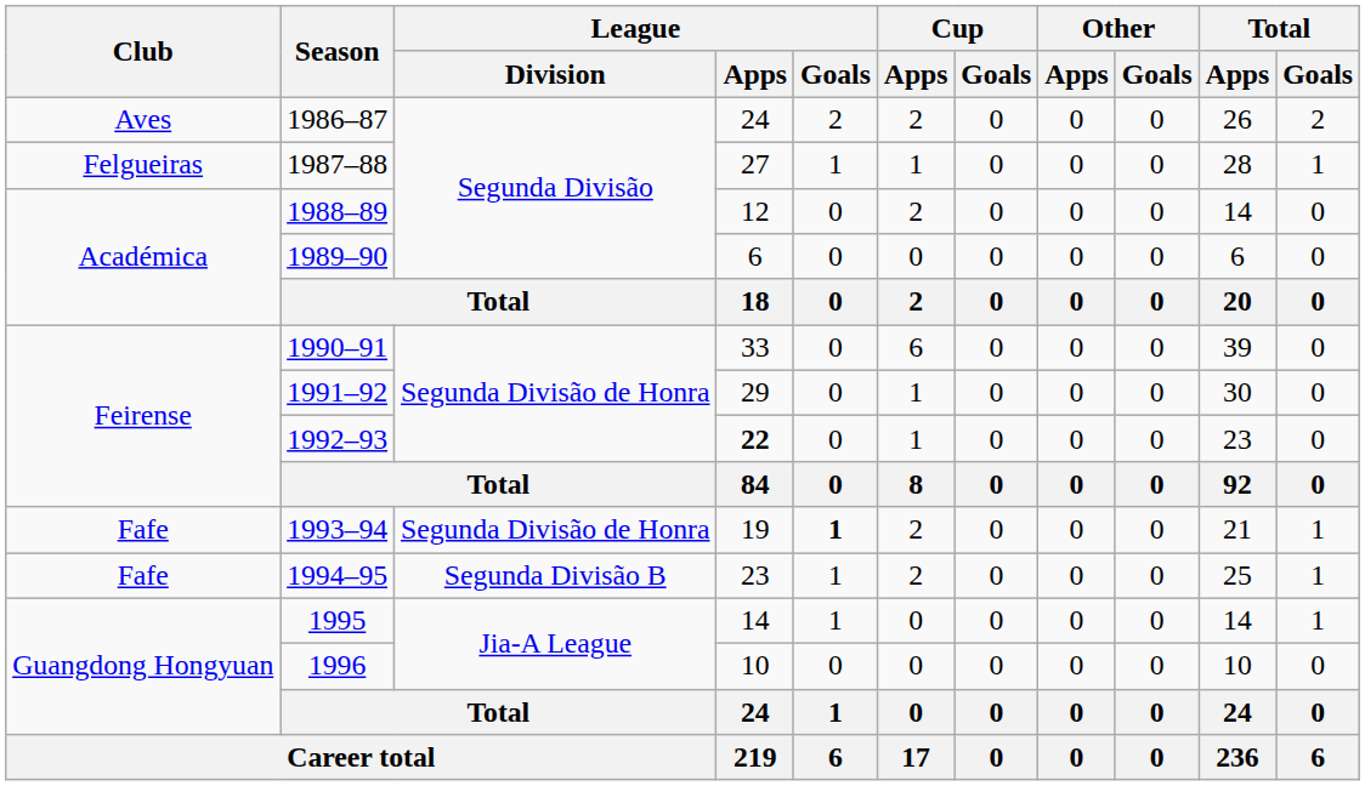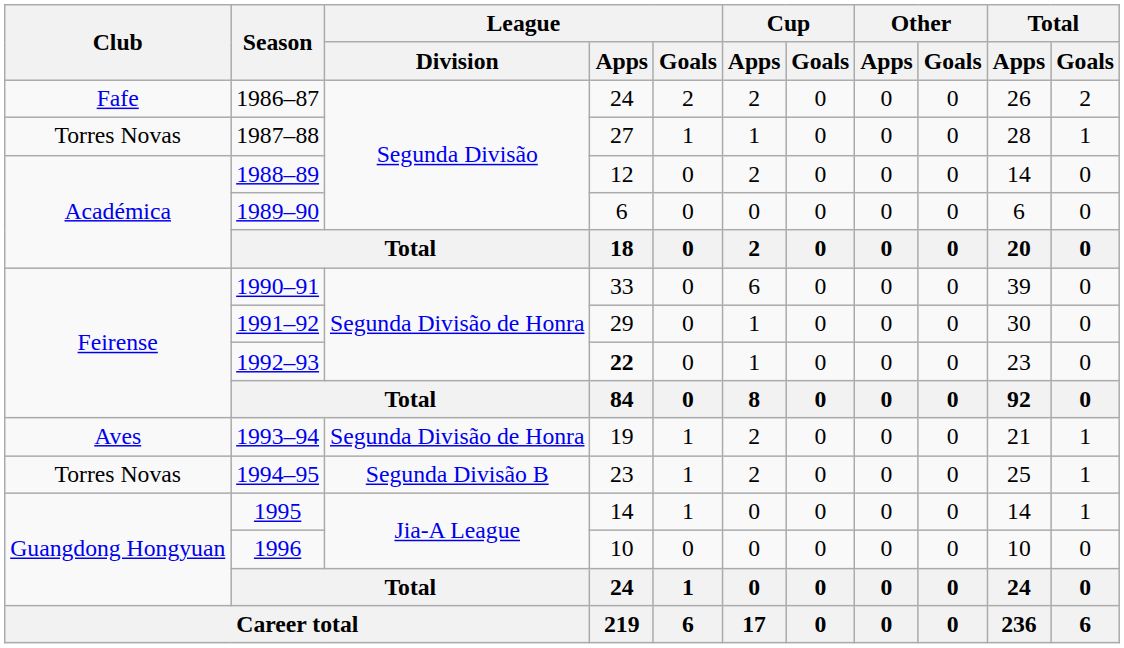1986–87 | Club: Aves -> Fafe
1987–88 | Club: Felgueiras -> Torres Novas
1993–94 | Club: Fafe -> Aves
1993–94 | League / Goals: bold -> normal
1994–95 | Club: Fafe -> Torres Novas
